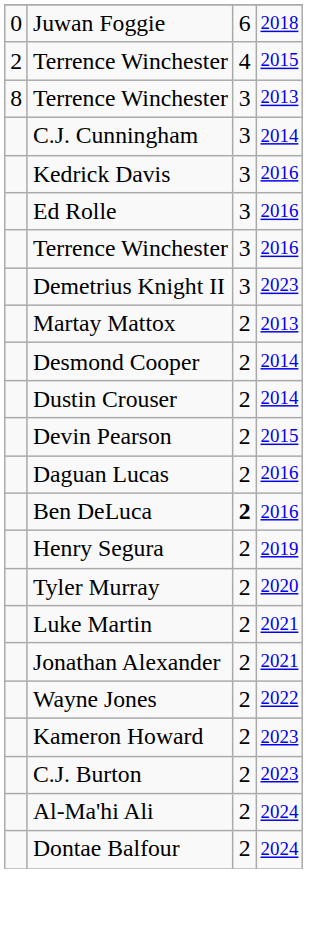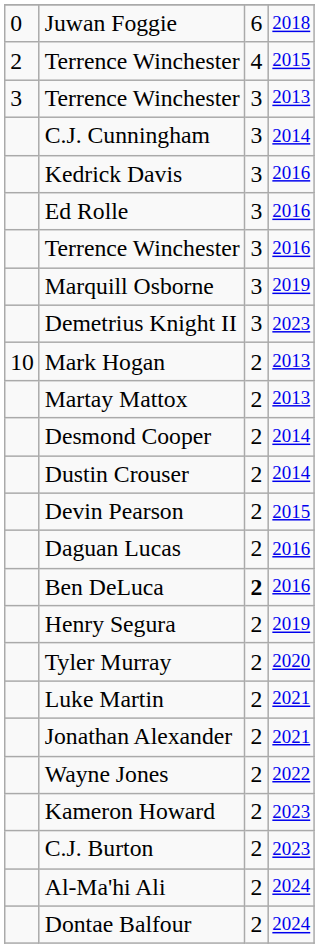Terrence Winchester / 2013 | column 1: 8 -> 3
+ row: Marquill Osborne | 3 | 2019
+ row: 10 | Mark Hogan | 2 | 2013
